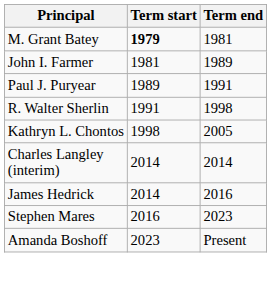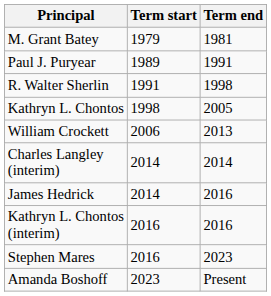M. Grant Batey | Term start: bold -> normal
- row: John I. Farmer | 1981 | 1989
+ row: William Crockett | 2006 | 2013
+ row: Kathryn L. Chontos (interim) | 2016 | 2016
